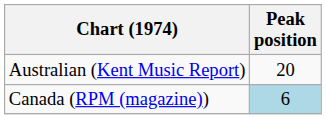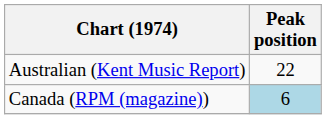Australian (Kent Music Report) | Peak position: 20 -> 22
